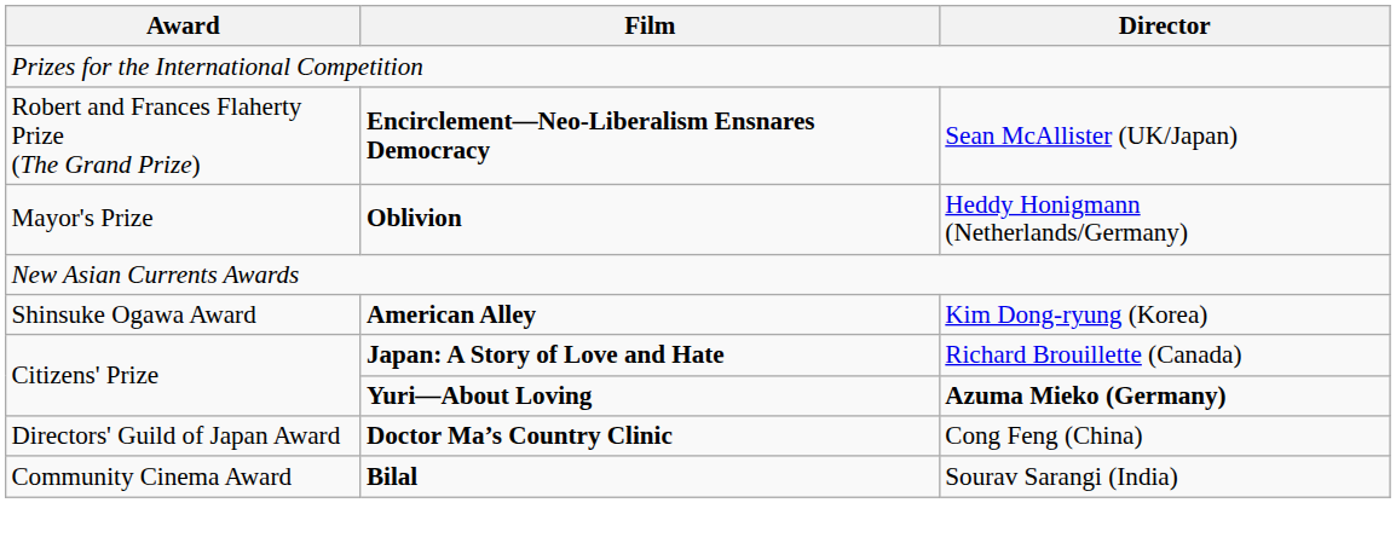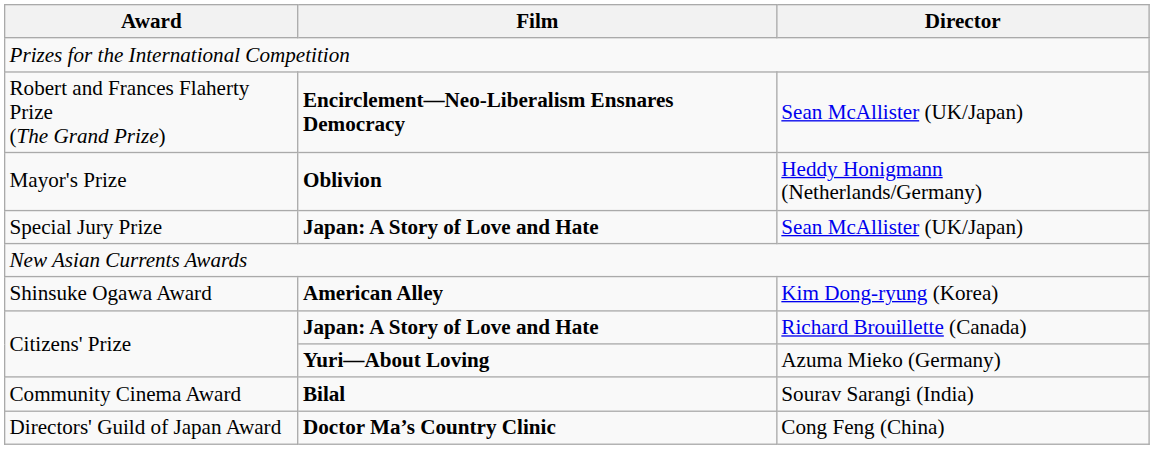+ row: Special Jury Prize | Japan: A Story of Love and Hate | Sean McAllister (UK/Japan)
Citizens' Prize / Yuri—About Loving | Director: bold -> normal
rows swapped: Community Cinema Award <-> Directors' Guild of Japan Award
